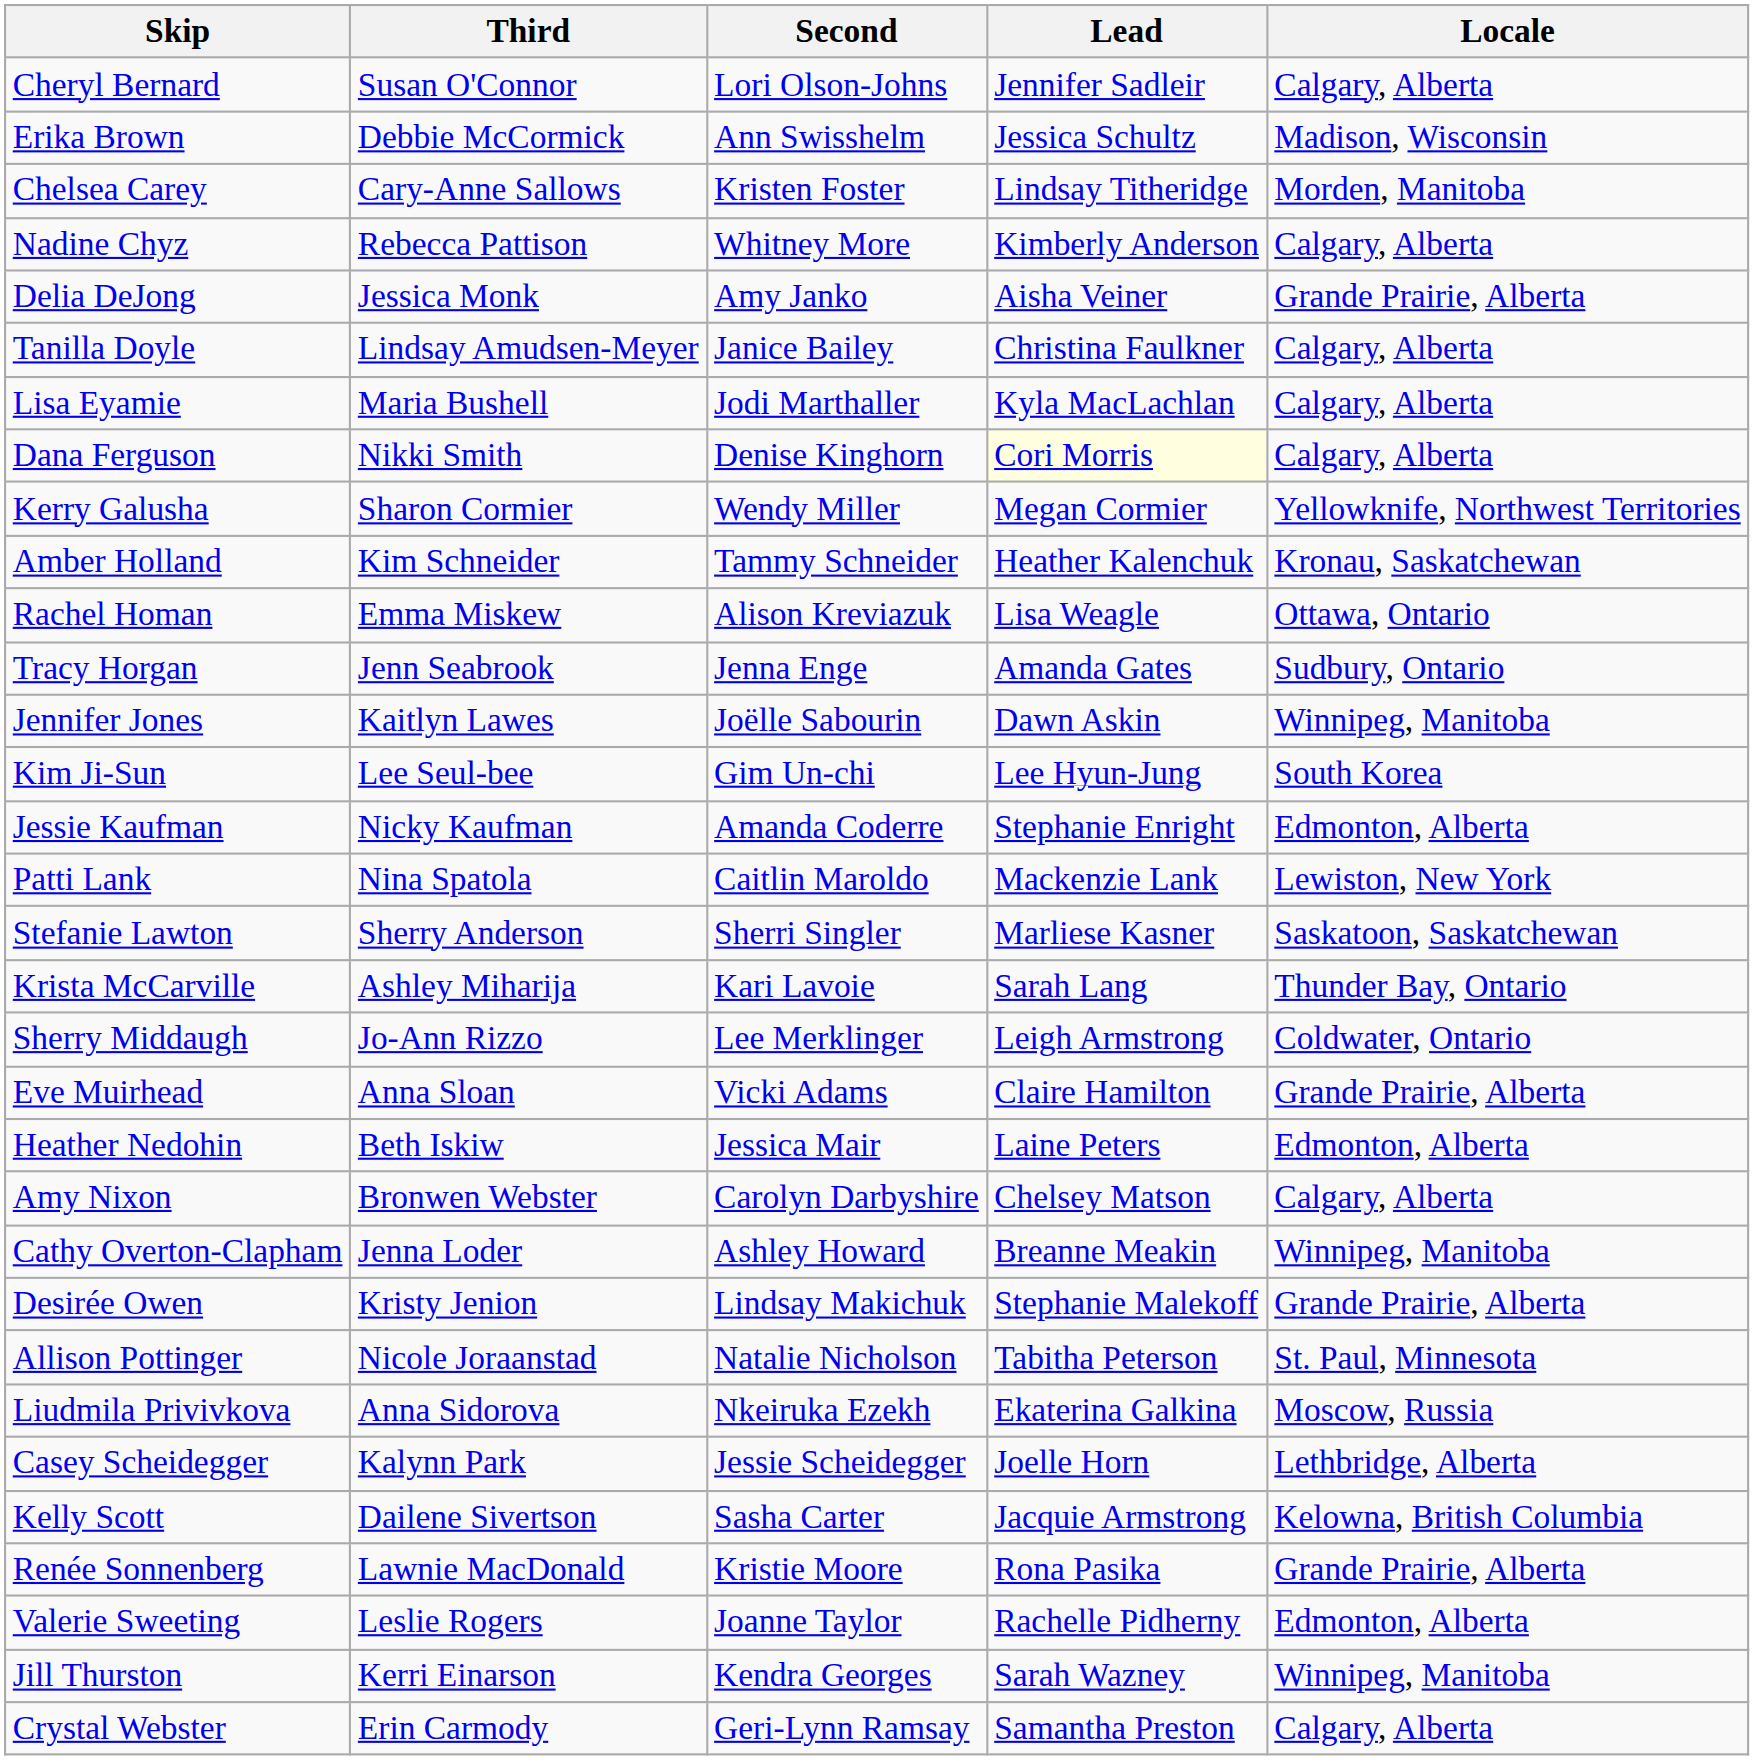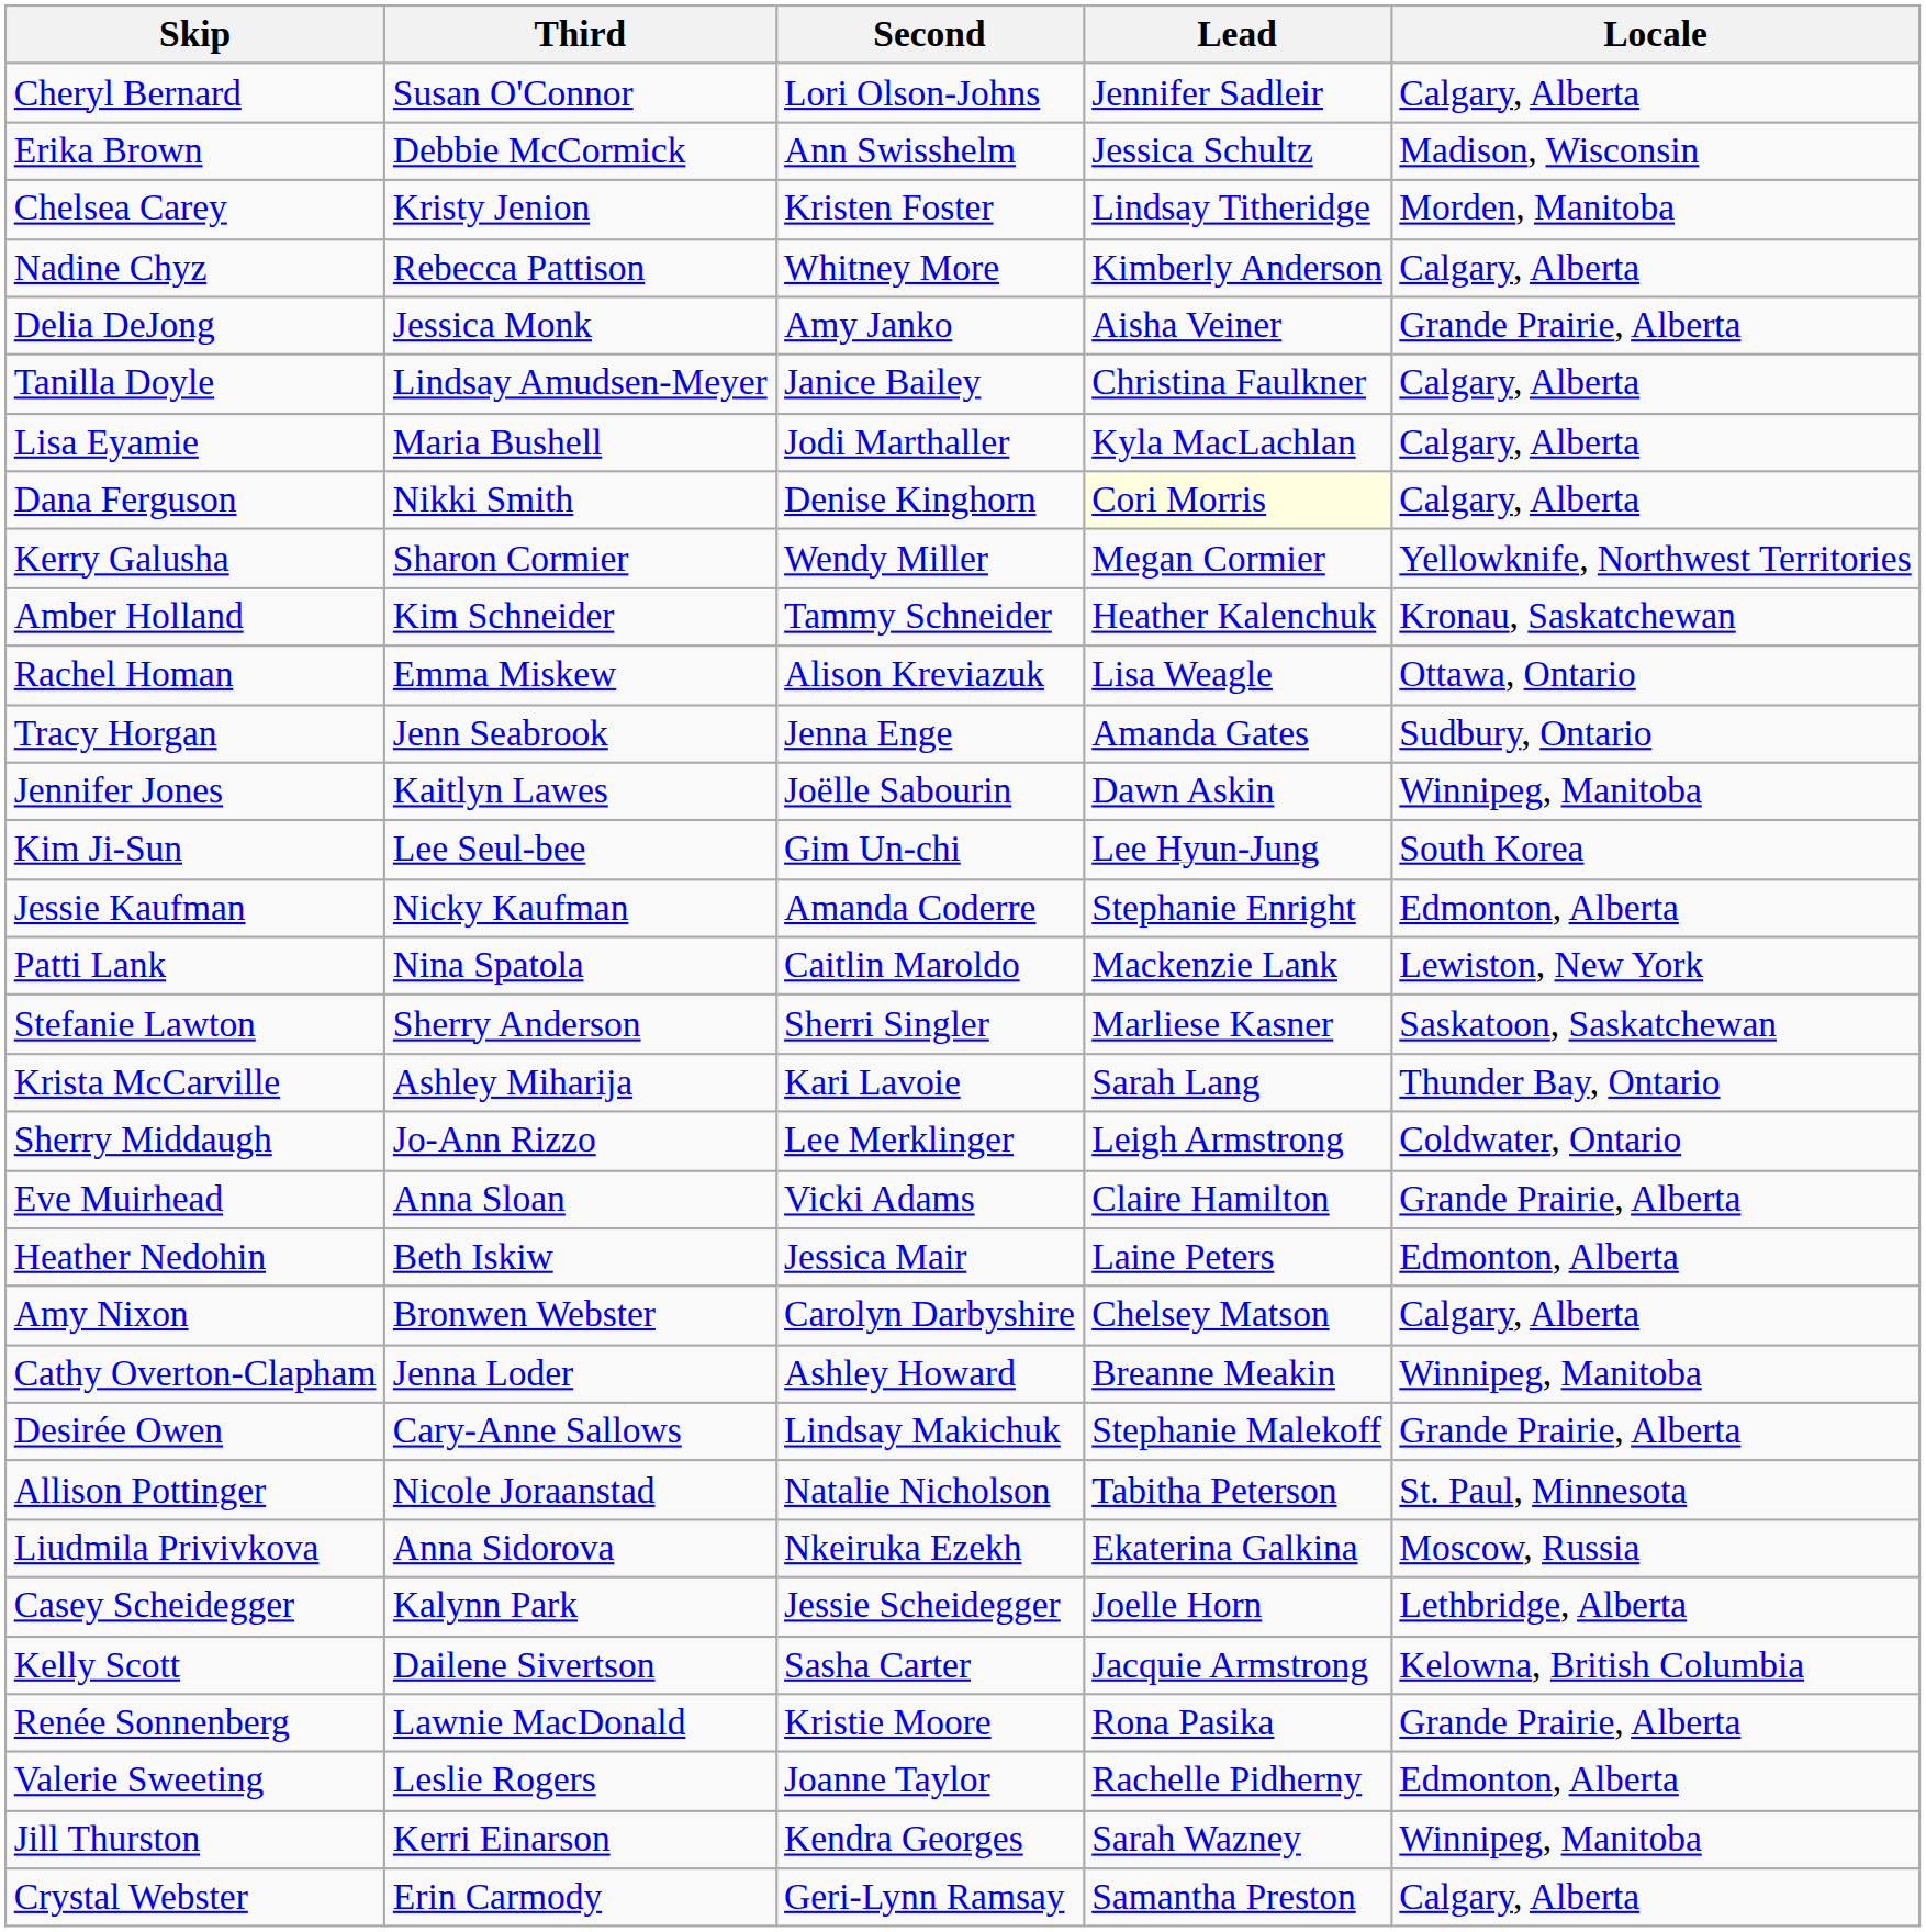Chelsea Carey | Third: Cary-Anne Sallows -> Kristy Jenion
Desirée Owen | Third: Kristy Jenion -> Cary-Anne Sallows
